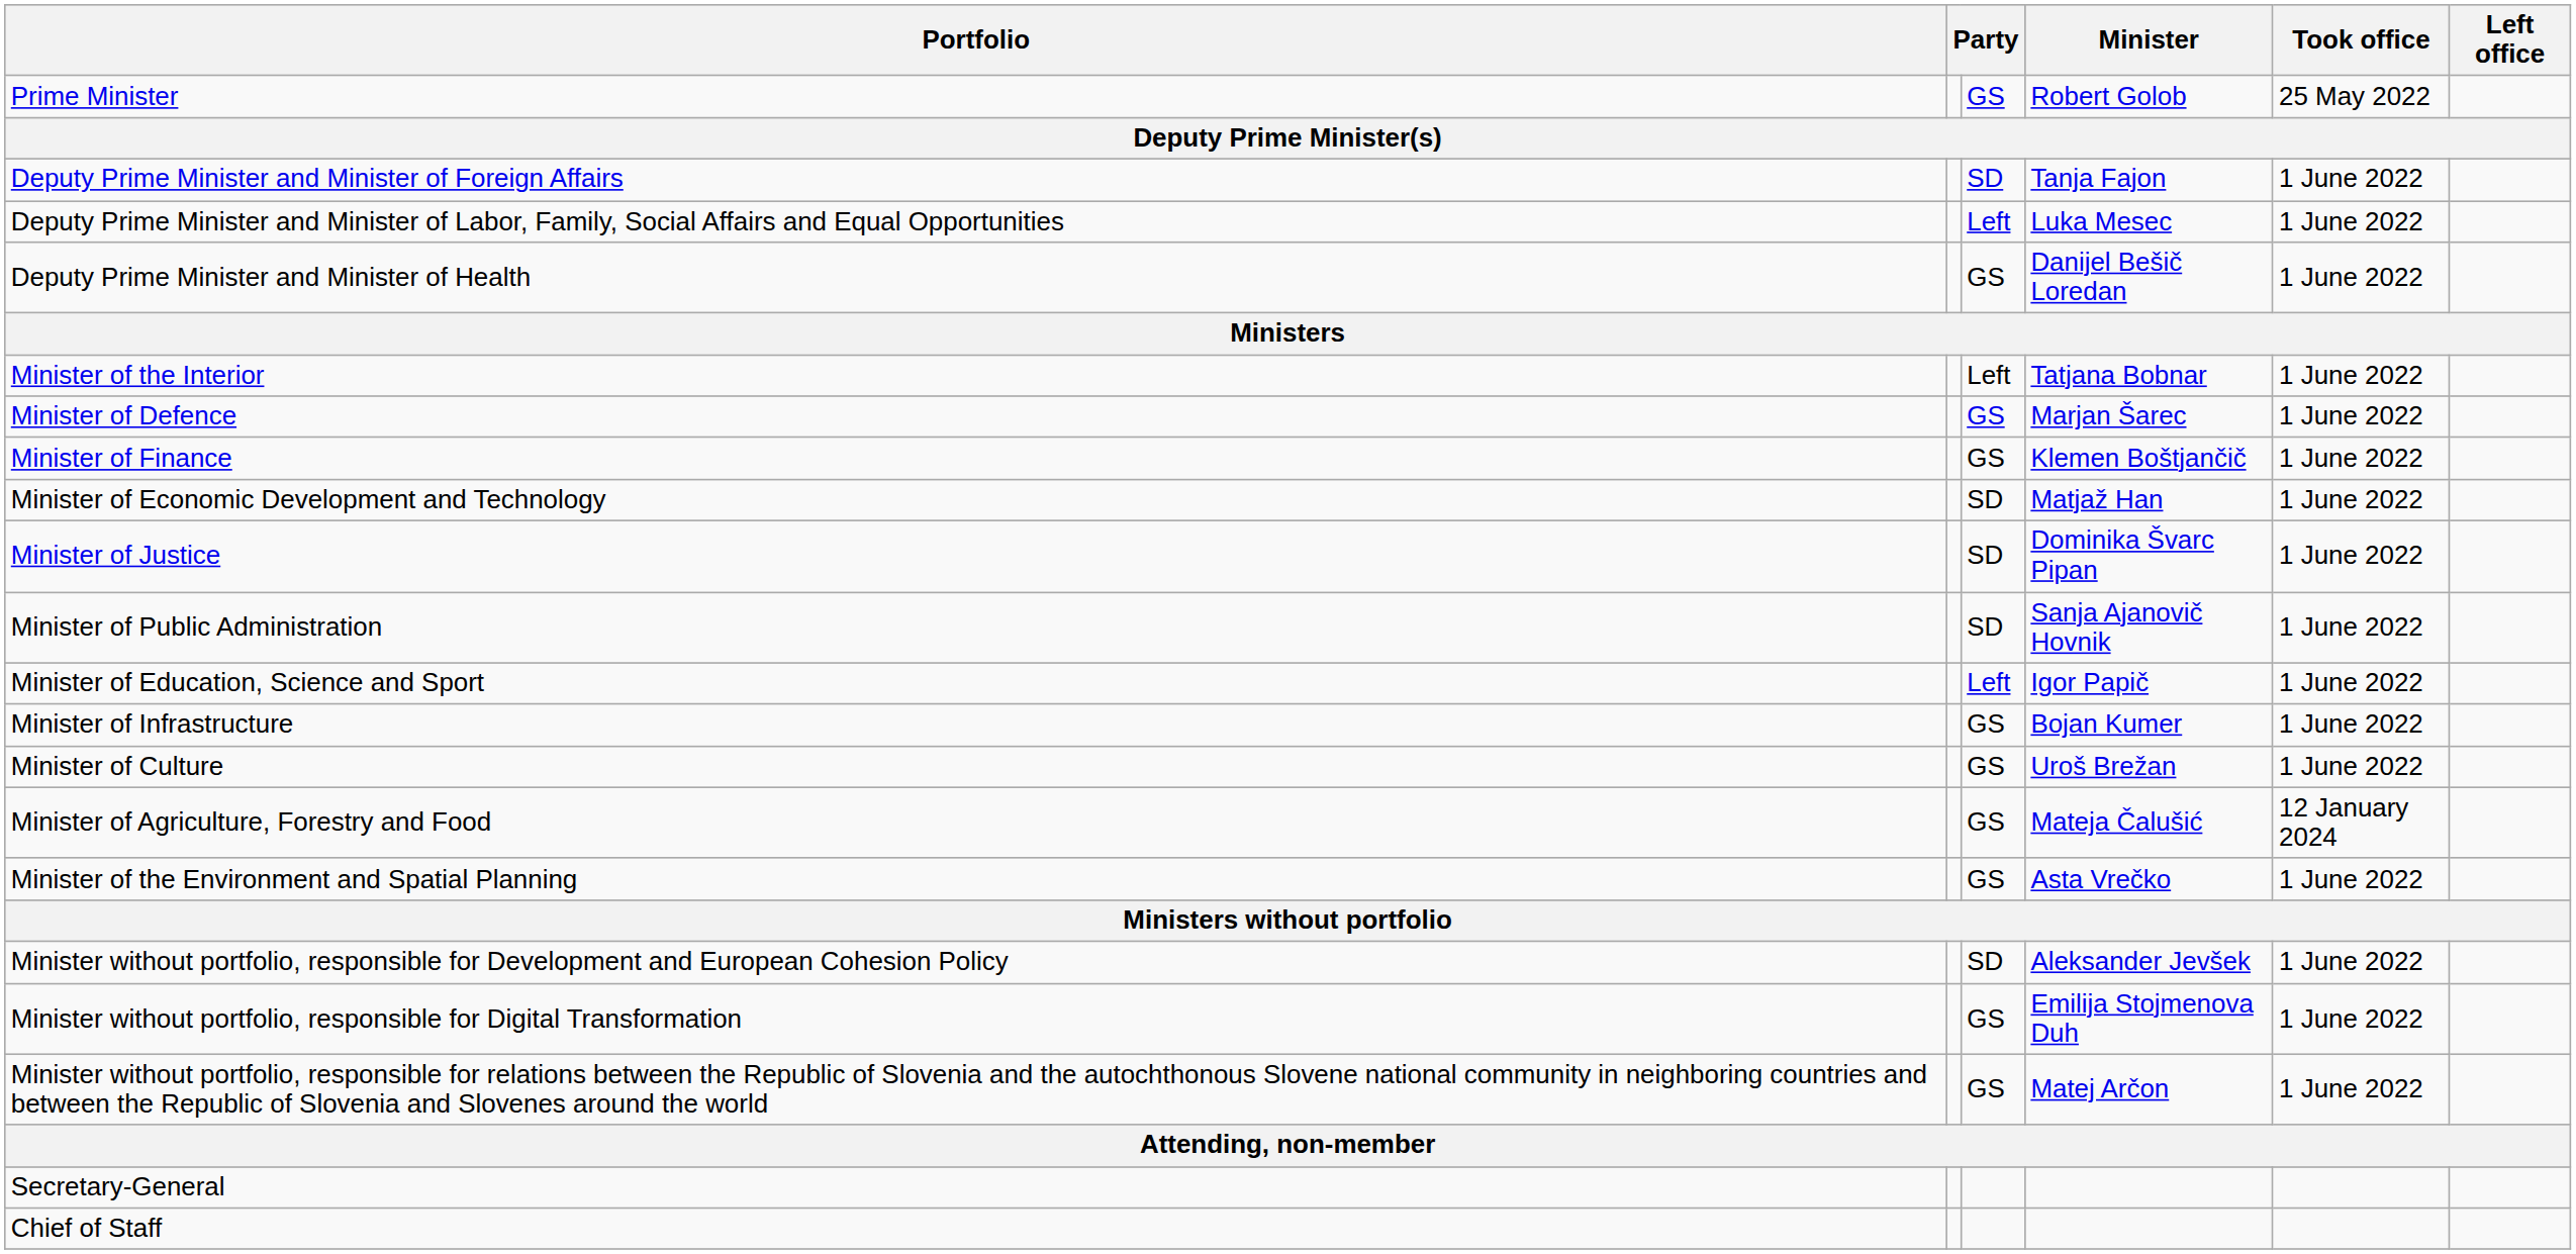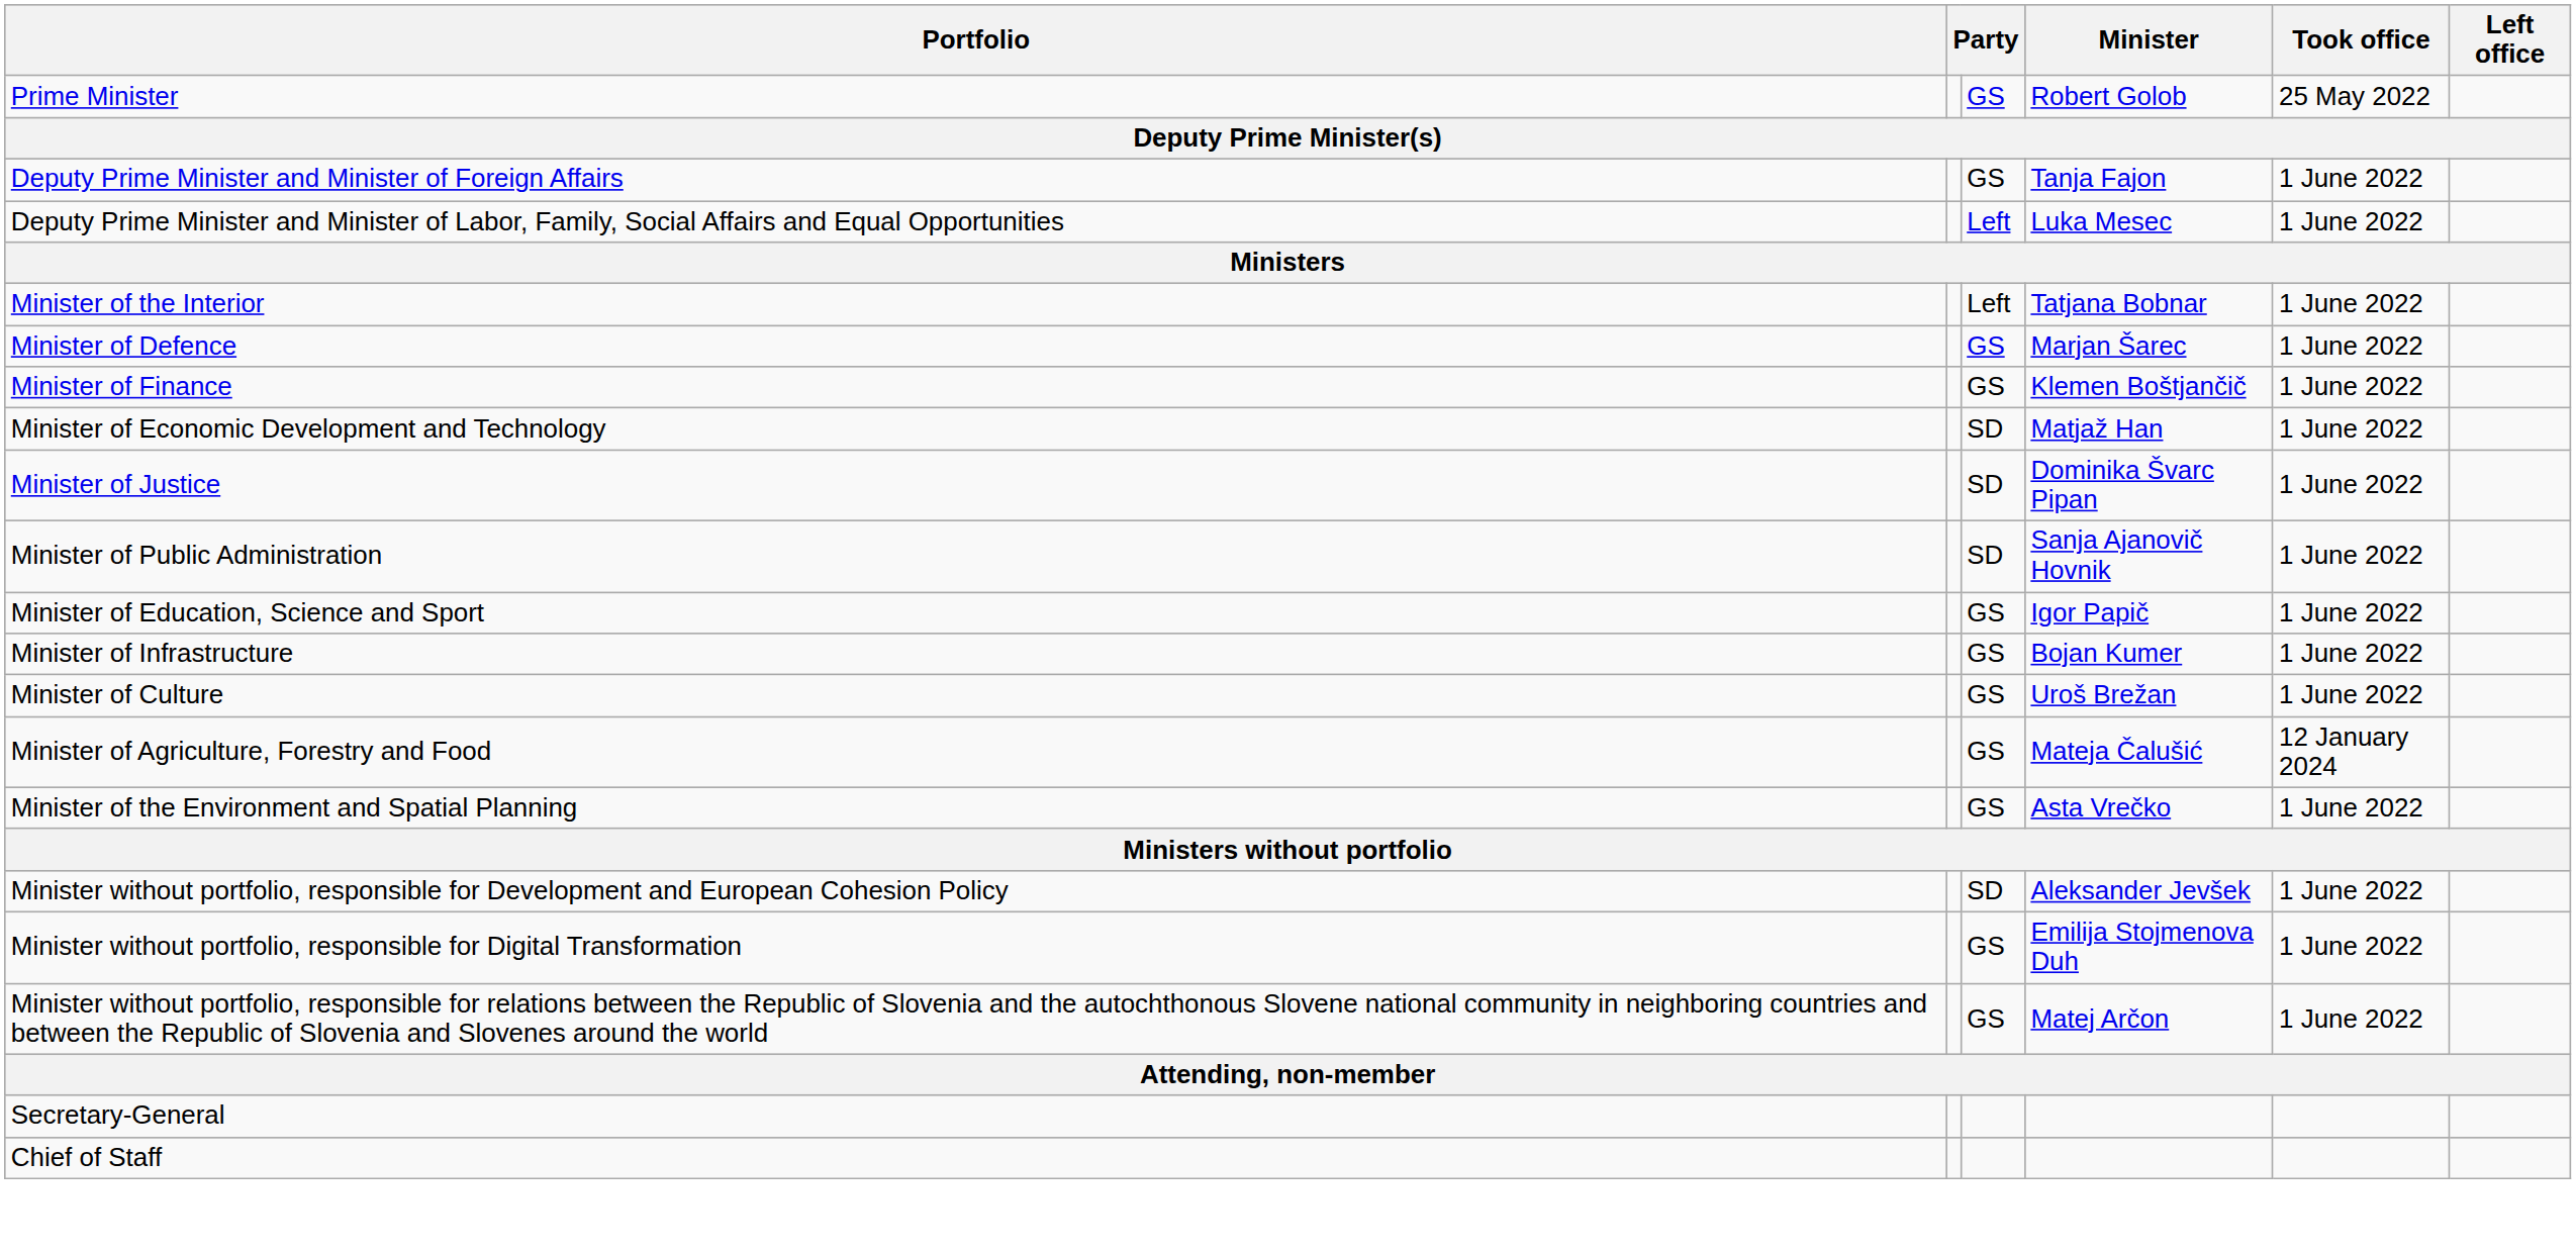Deputy Prime Minister and Minister of Foreign Affairs | column 3: SD -> GS
- row: Deputy Prime Minister and Minister of Health | GS | Danijel Bešič Loredan | 1 June 2022
Minister of Education, Science and Sport | column 3: Left -> GS
